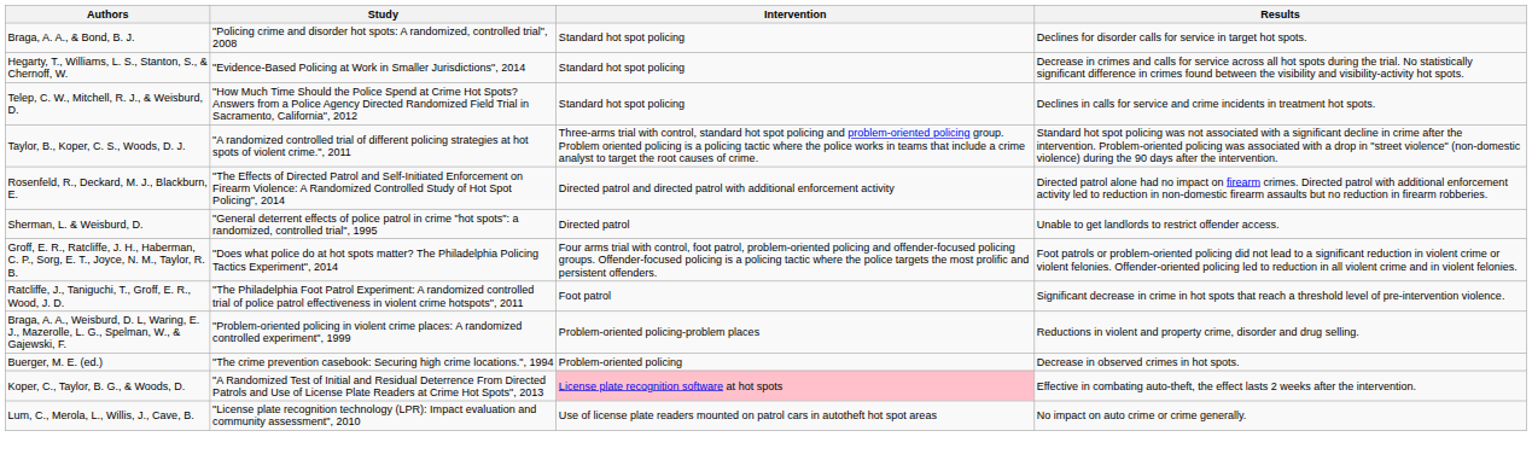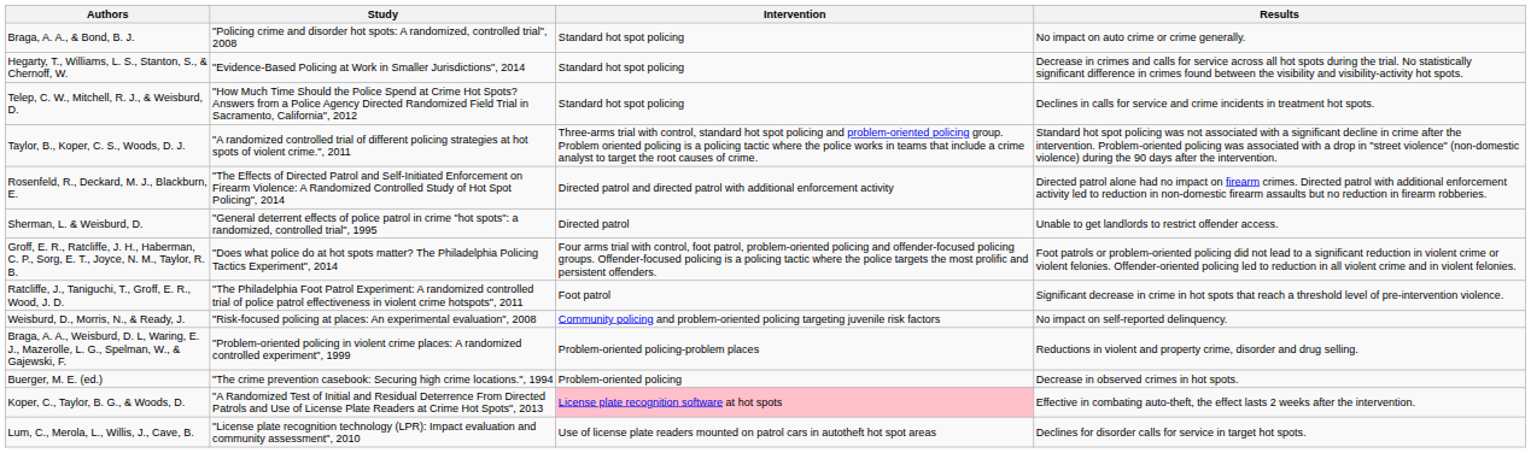Braga, A. A., & Bond, B. J. | Results: Declines for disorder calls for service in target hot spots. -> No impact on auto crime or crime generally.
+ row: Weisburd, D., Morris, N., & Ready, J. | "Risk-focused policing at places: An experimental evaluation", 2008 | Community policing and problem-oriented policing targeting juvenile risk factors | No impact on self-reported delinquency.
Lum, C., Merola, L., Willis, J., Cave, B. | Results: No impact on auto crime or crime generally. -> Declines for disorder calls for service in target hot spots.
